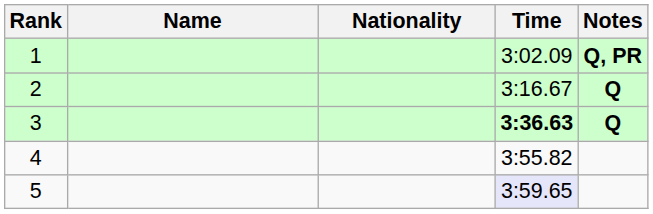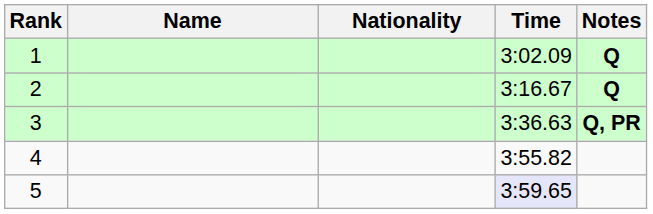1 | Notes: Q, PR -> Q
3 | Time: bold -> normal
3 | Notes: Q -> Q, PR
